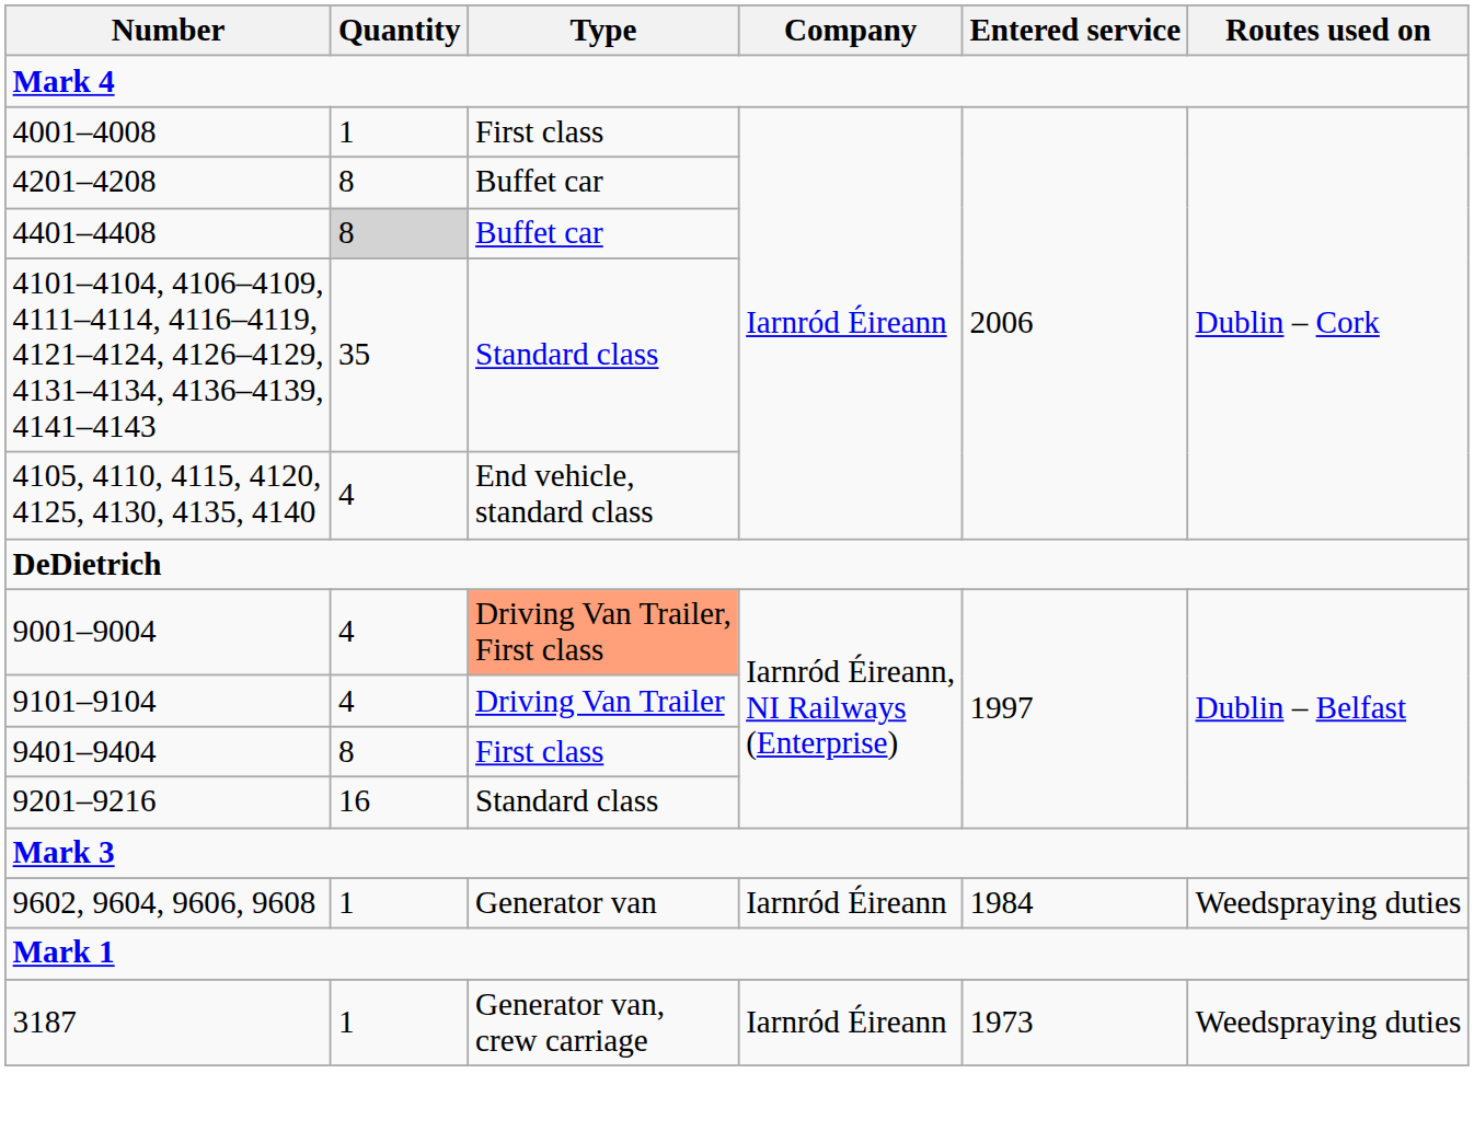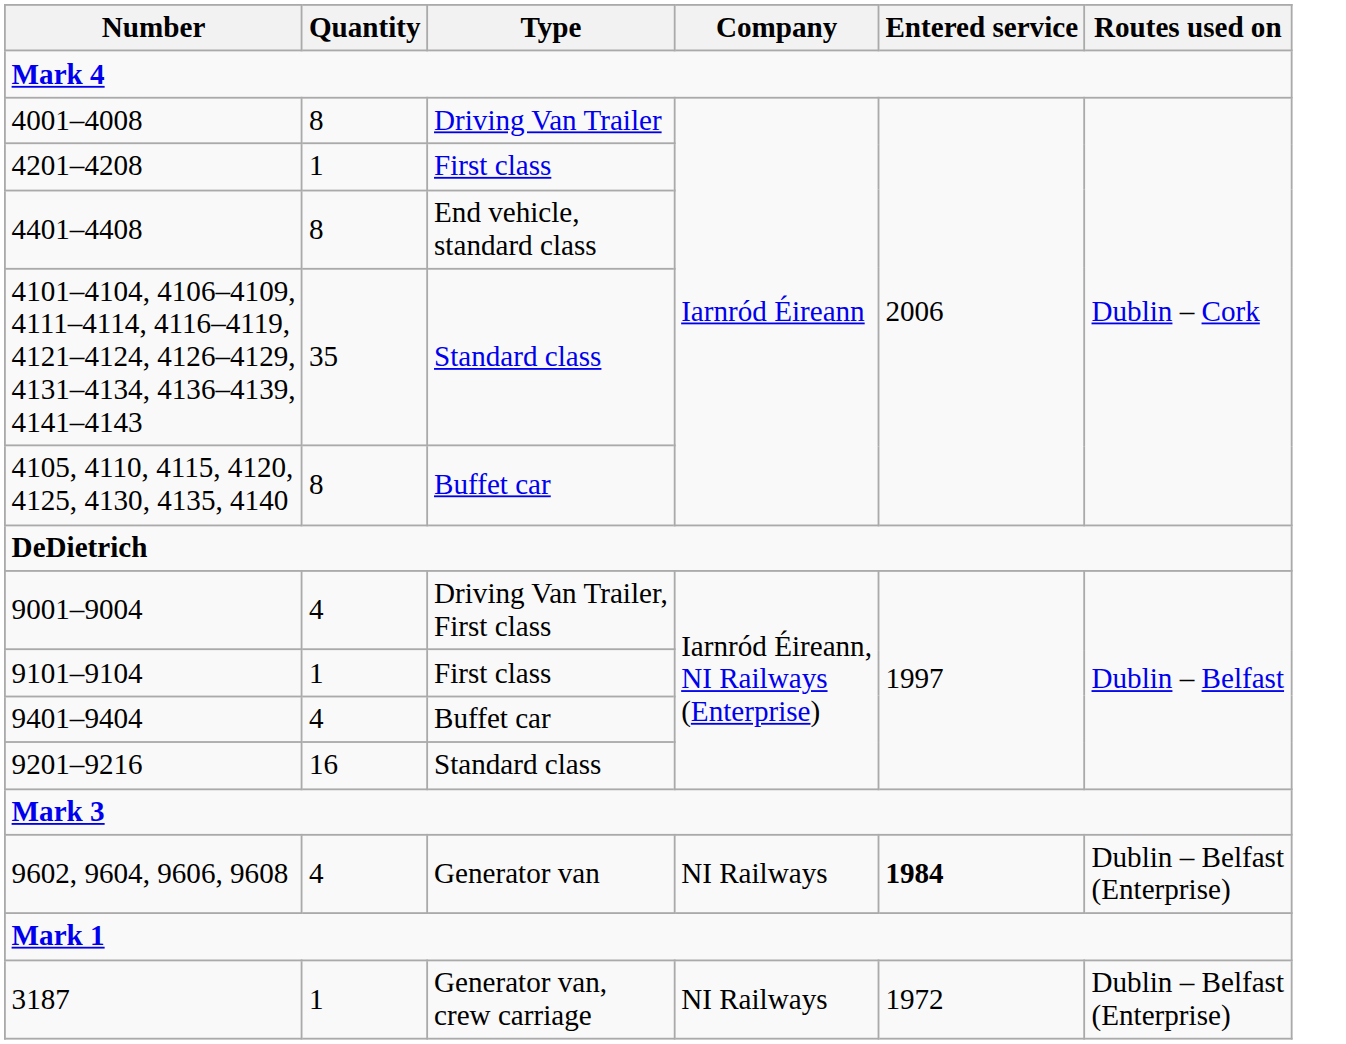4001–4008 | Quantity: 1 -> 8
4001–4008 | Type: First class -> Driving Van Trailer
4201–4208 | Quantity: 8 -> 1
4201–4208 | Type: Buffet car -> First class
4401–4408 | Quantity: lightgrey background -> no background
4401–4408 | Type: Buffet car -> End vehicle, standard class
4105, 4110, 4115, 4120, 4125, 4130, 4135, 4140 | Quantity: 4 -> 8
4105, 4110, 4115, 4120, 4125, 4130, 4135, 4140 | Type: End vehicle, standard class -> Buffet car
9001–9004 | Type: lightsalmon background -> no background
9101–9104 | Quantity: 4 -> 1
9101–9104 | Type: Driving Van Trailer -> First class
9401–9404 | Quantity: 8 -> 4
9401–9404 | Type: First class -> Buffet car
9602, 9604, 9606, 9608 | Quantity: 1 -> 4
9602, 9604, 9606, 9608 | Company: Iarnród Éireann -> NI Railways
9602, 9604, 9606, 9608 | Entered service: normal -> bold
9602, 9604, 9606, 9608 | Routes used on: Weedspraying duties -> Dublin – Belfast (Enterprise)
3187 | Company: Iarnród Éireann -> NI Railways
3187 | Entered service: 1973 -> 1972
3187 | Routes used on: Weedspraying duties -> Dublin – Belfast (Enterprise)
